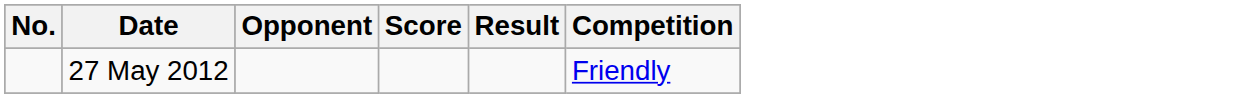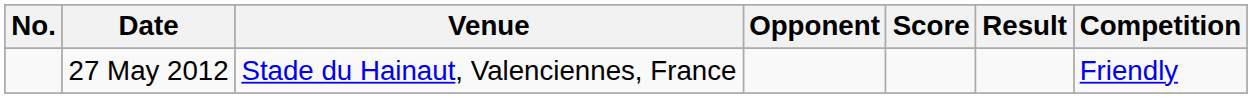+ column: Venue | Stade du Hainaut, Valenciennes, France
